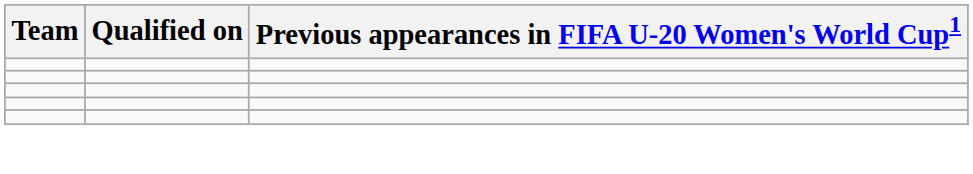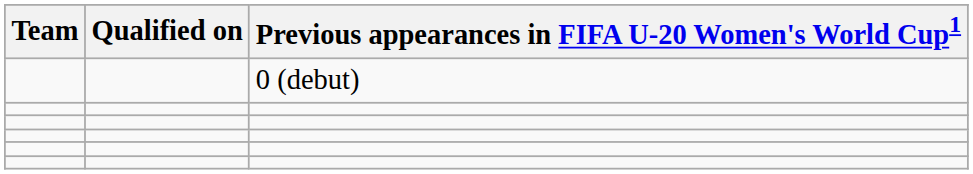+ row: 0 (debut)
